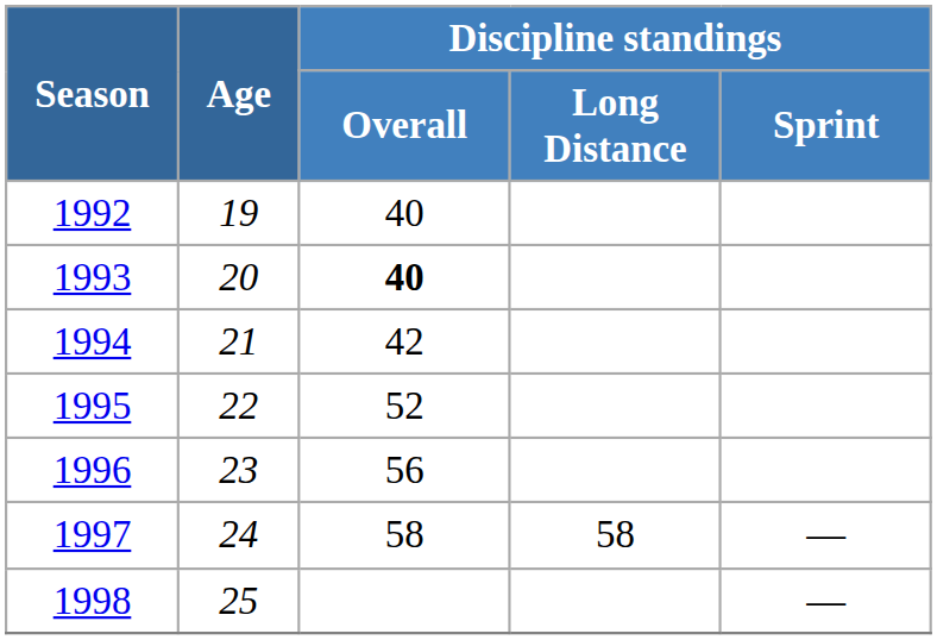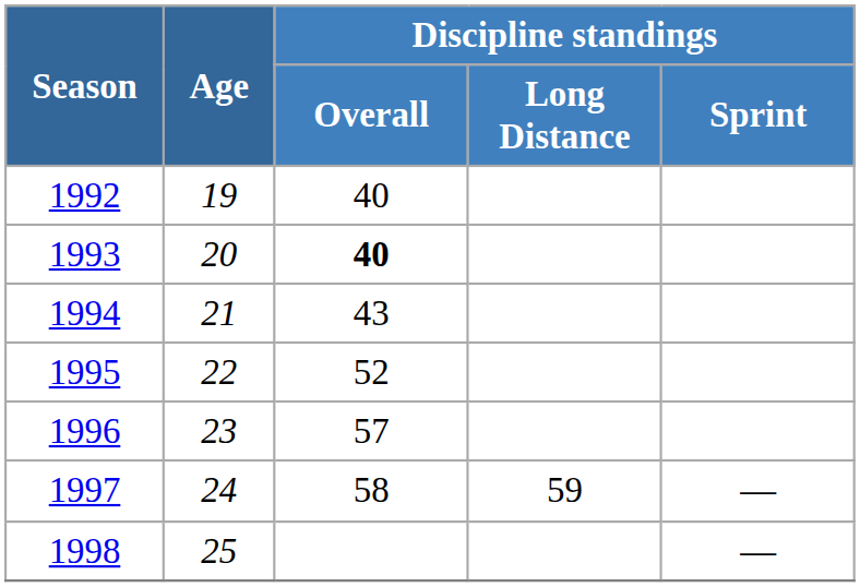1994 | Discipline standings / Overall: 42 -> 43
1996 | Discipline standings / Overall: 56 -> 57
1997 | Discipline standings / Long Distance: 58 -> 59
